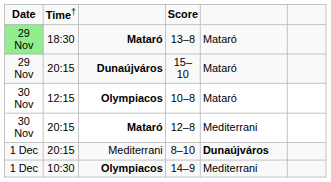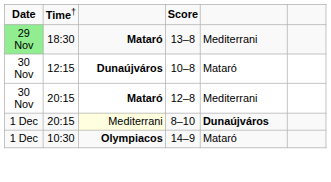13–8 | column 5: Mataró -> Mediterrani
- row: 29 Nov | 20:15 | Dunaújváros | 15–10 | Mataró
10–8 | column 3: Olympiacos -> Dunaújváros
8–10 | column 3: no background -> lightyellow background
14–9 | column 5: Mediterrani -> Mataró
